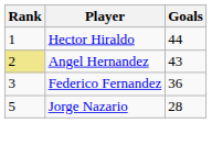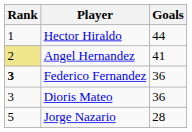Angel Hernandez | Goals: 43 -> 41
Federico Fernandez | Rank: normal -> bold
+ row: 3 | Dioris Mateo | 36
